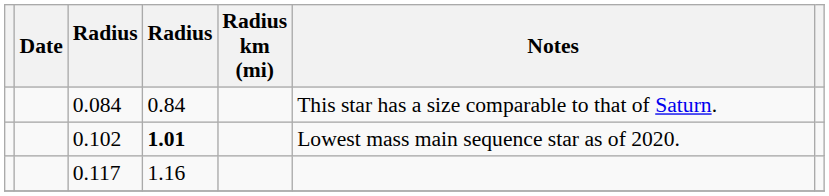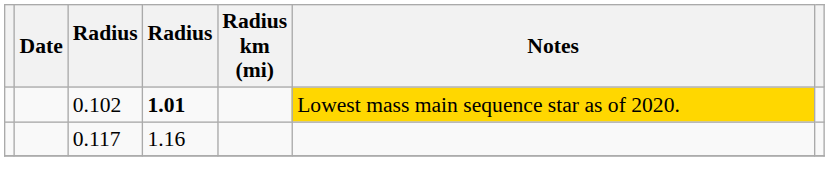- row: 0.084 | 0.84 | This star has a size comparable to that of Saturn.
0.102 | Notes: no background -> gold background
